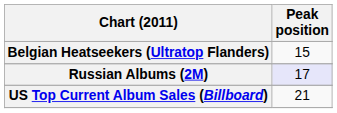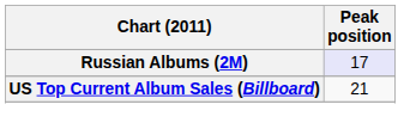- row: Belgian Heatseekers (Ultratop Flanders) | 15
